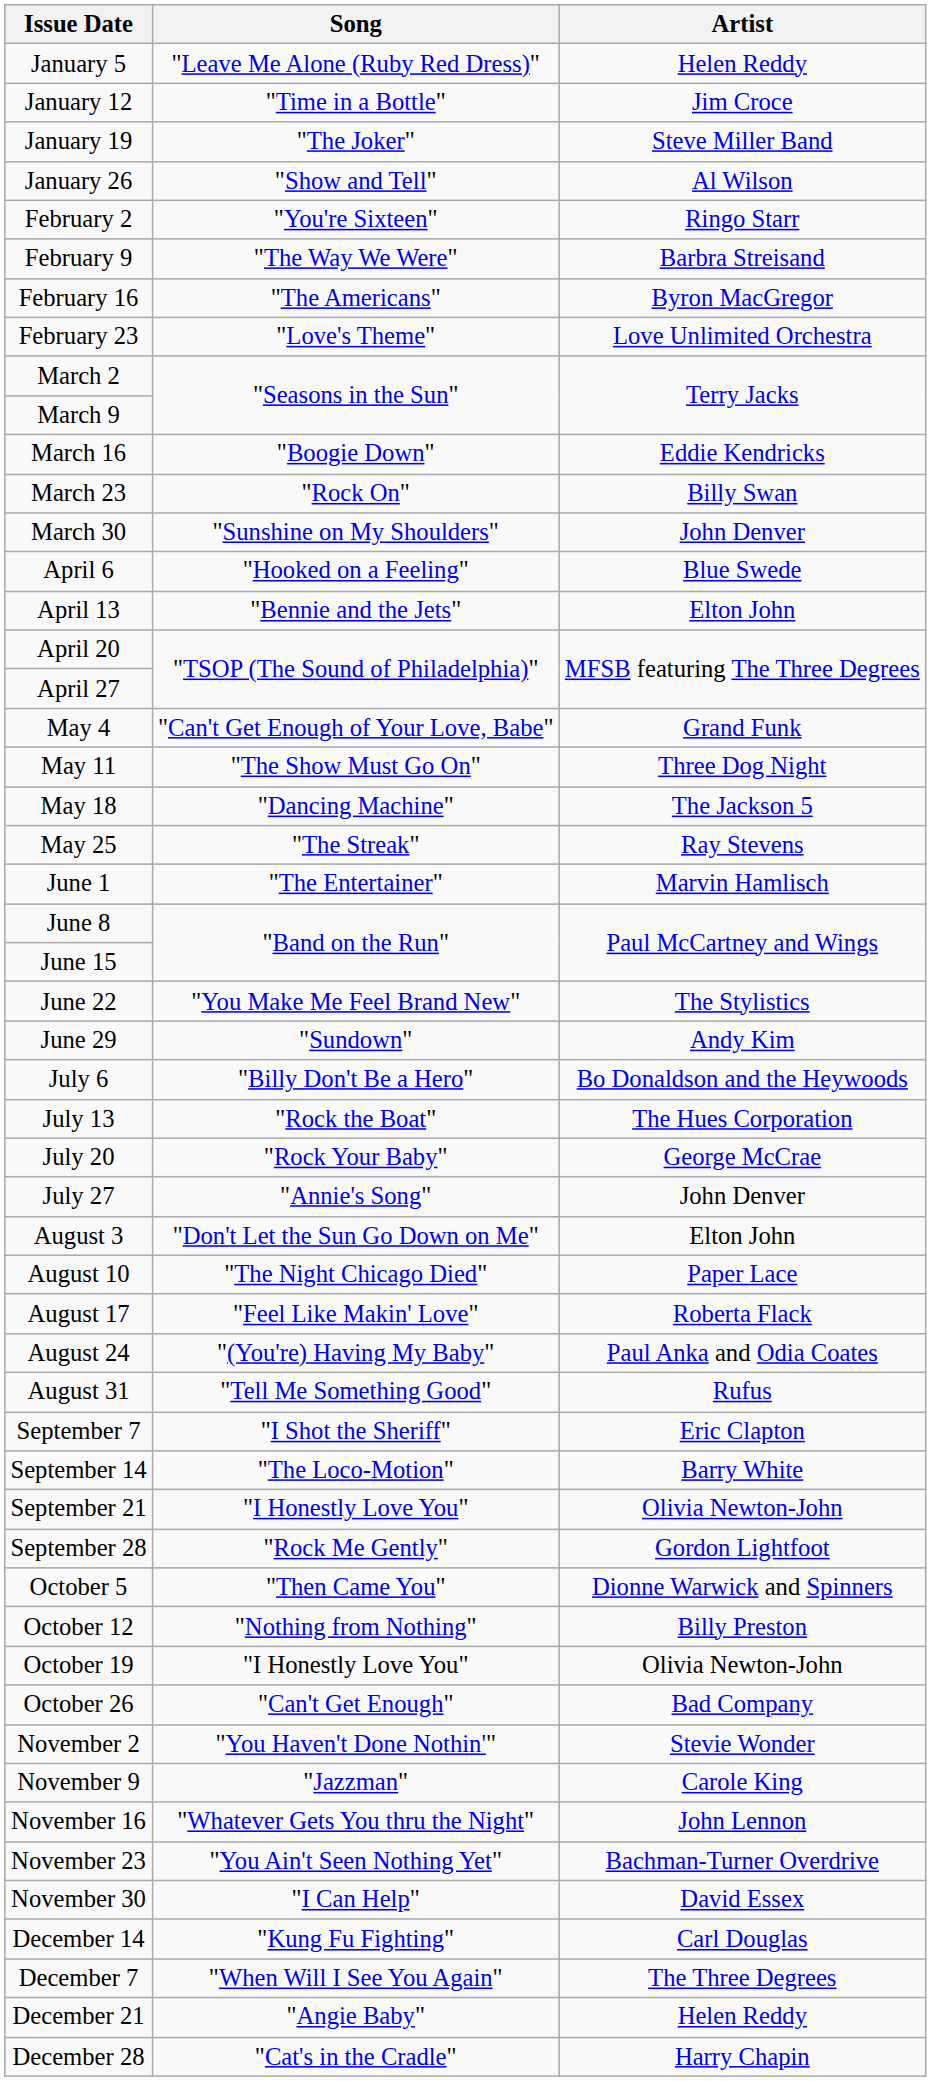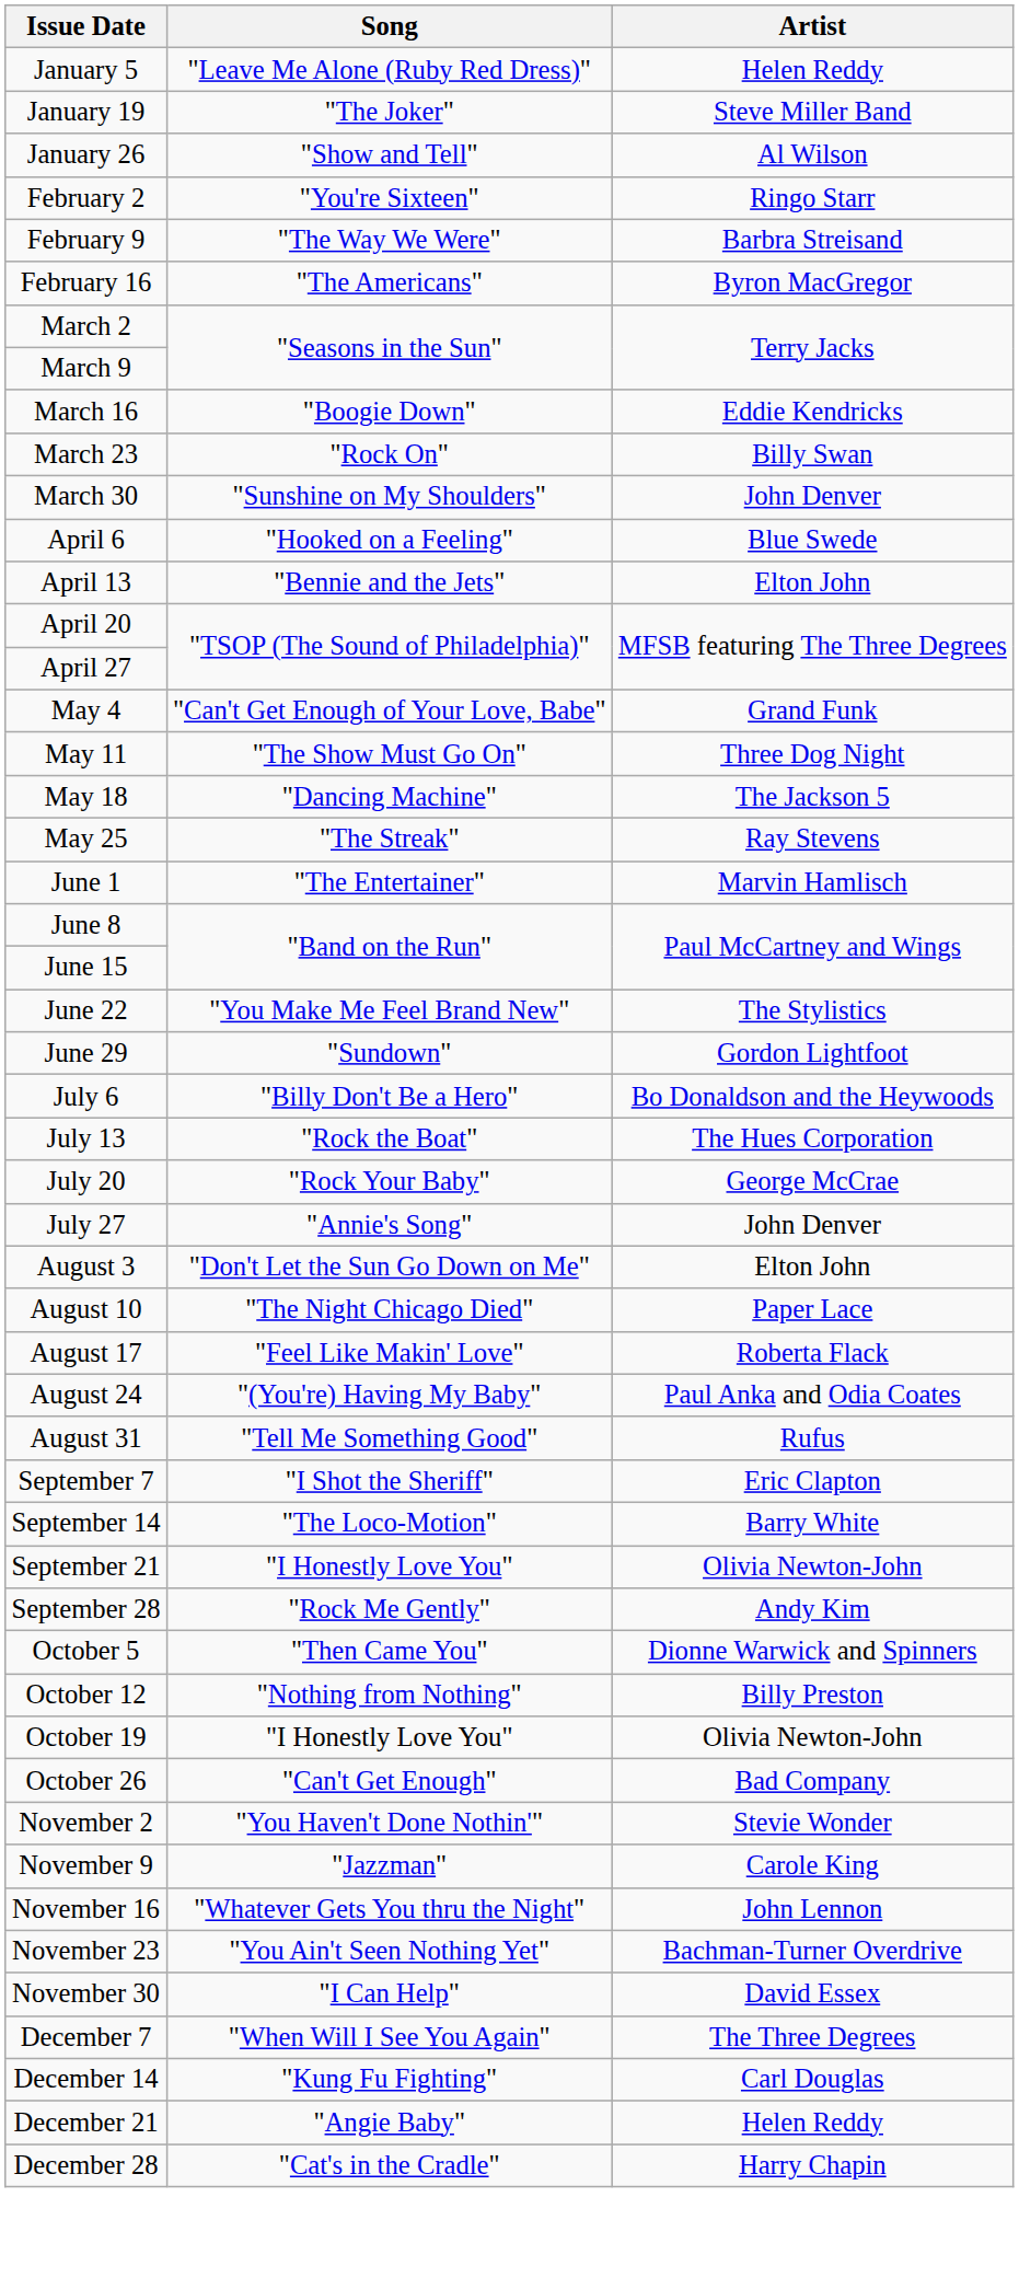- row: January 12 | "Time in a Bottle" | Jim Croce
- row: February 23 | "Love's Theme" | Love Unlimited Orchestra
June 29 | Artist: Andy Kim -> Gordon Lightfoot
September 28 | Artist: Gordon Lightfoot -> Andy Kim
rows swapped: December 7 <-> December 14
